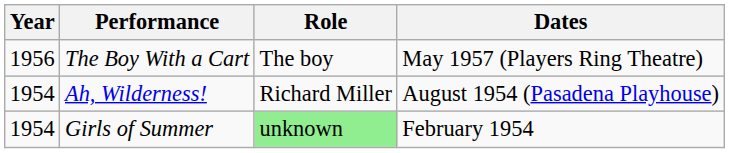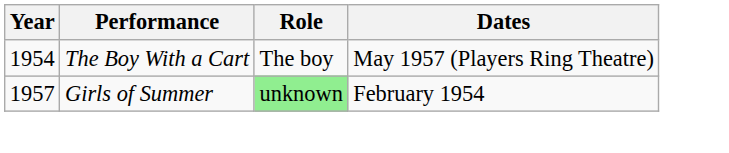The Boy With a Cart | Year: 1956 -> 1954
- row: 1954 | Ah, Wilderness! | Richard Miller | August 1954 (Pasadena Playhouse)
Girls of Summer | Year: 1954 -> 1957
